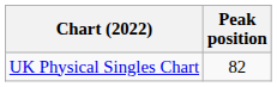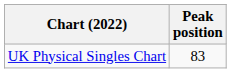UK Physical Singles Chart | Peak position: 82 -> 83
